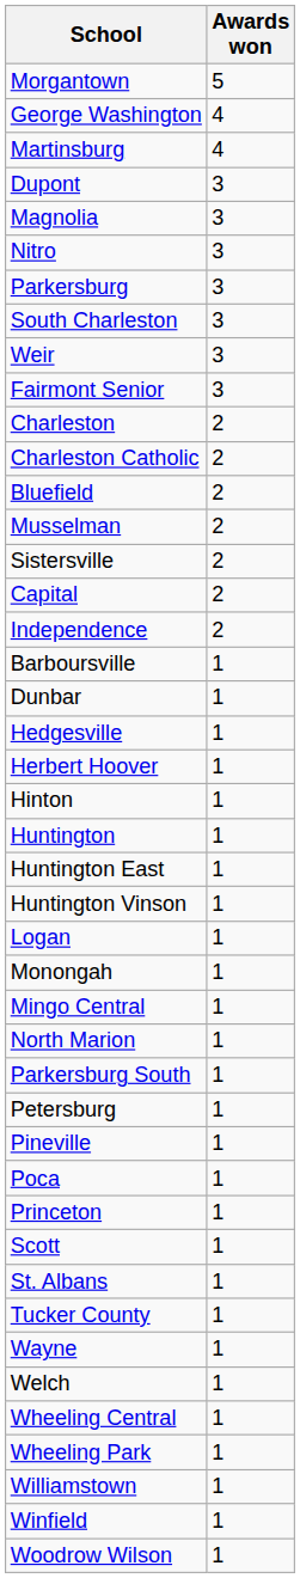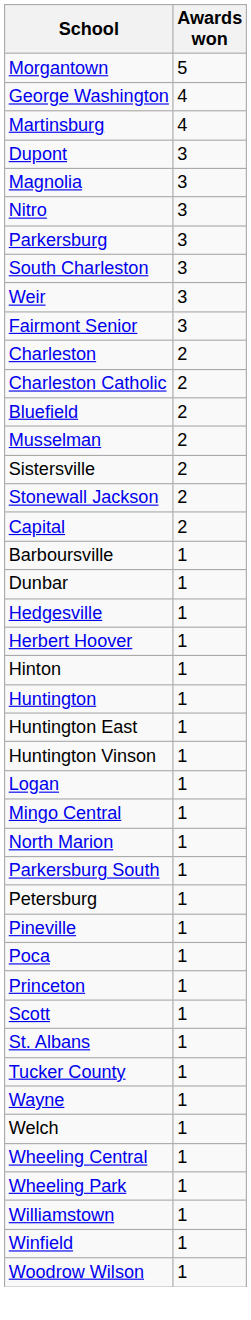+ row: Stonewall Jackson | 2
- row: Independence | 2
- row: Monongah | 1
